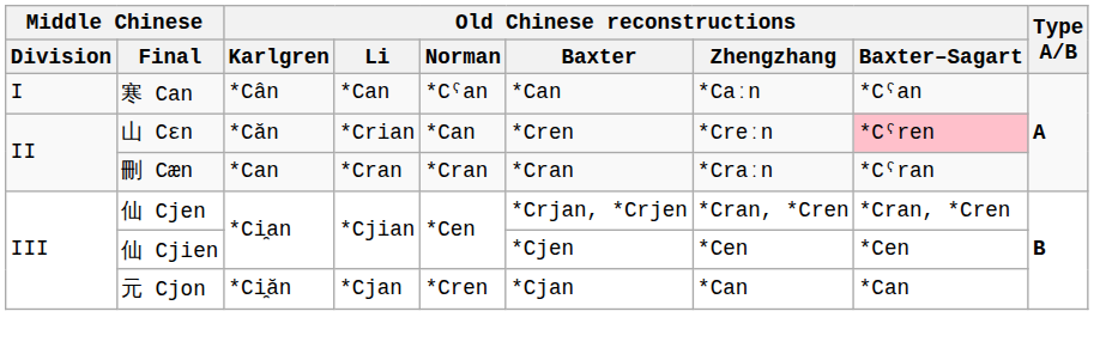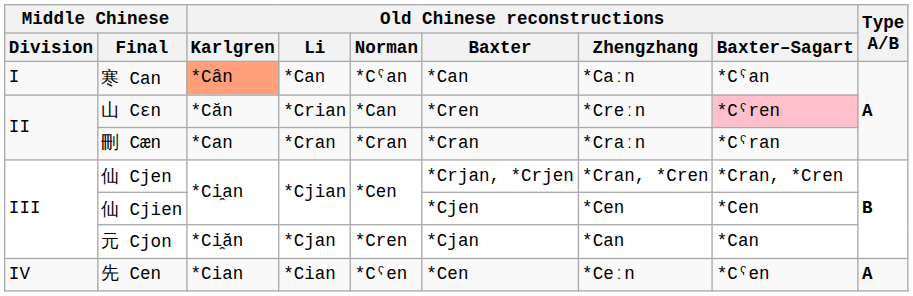寒 Can | Old Chinese reconstructions / Karlgren: no background -> lightsalmon background
+ row: IV | 先 Cen | *Cian | *Cian | *Cˤen | *Cen | *Ceːn | *Cˤen | A
